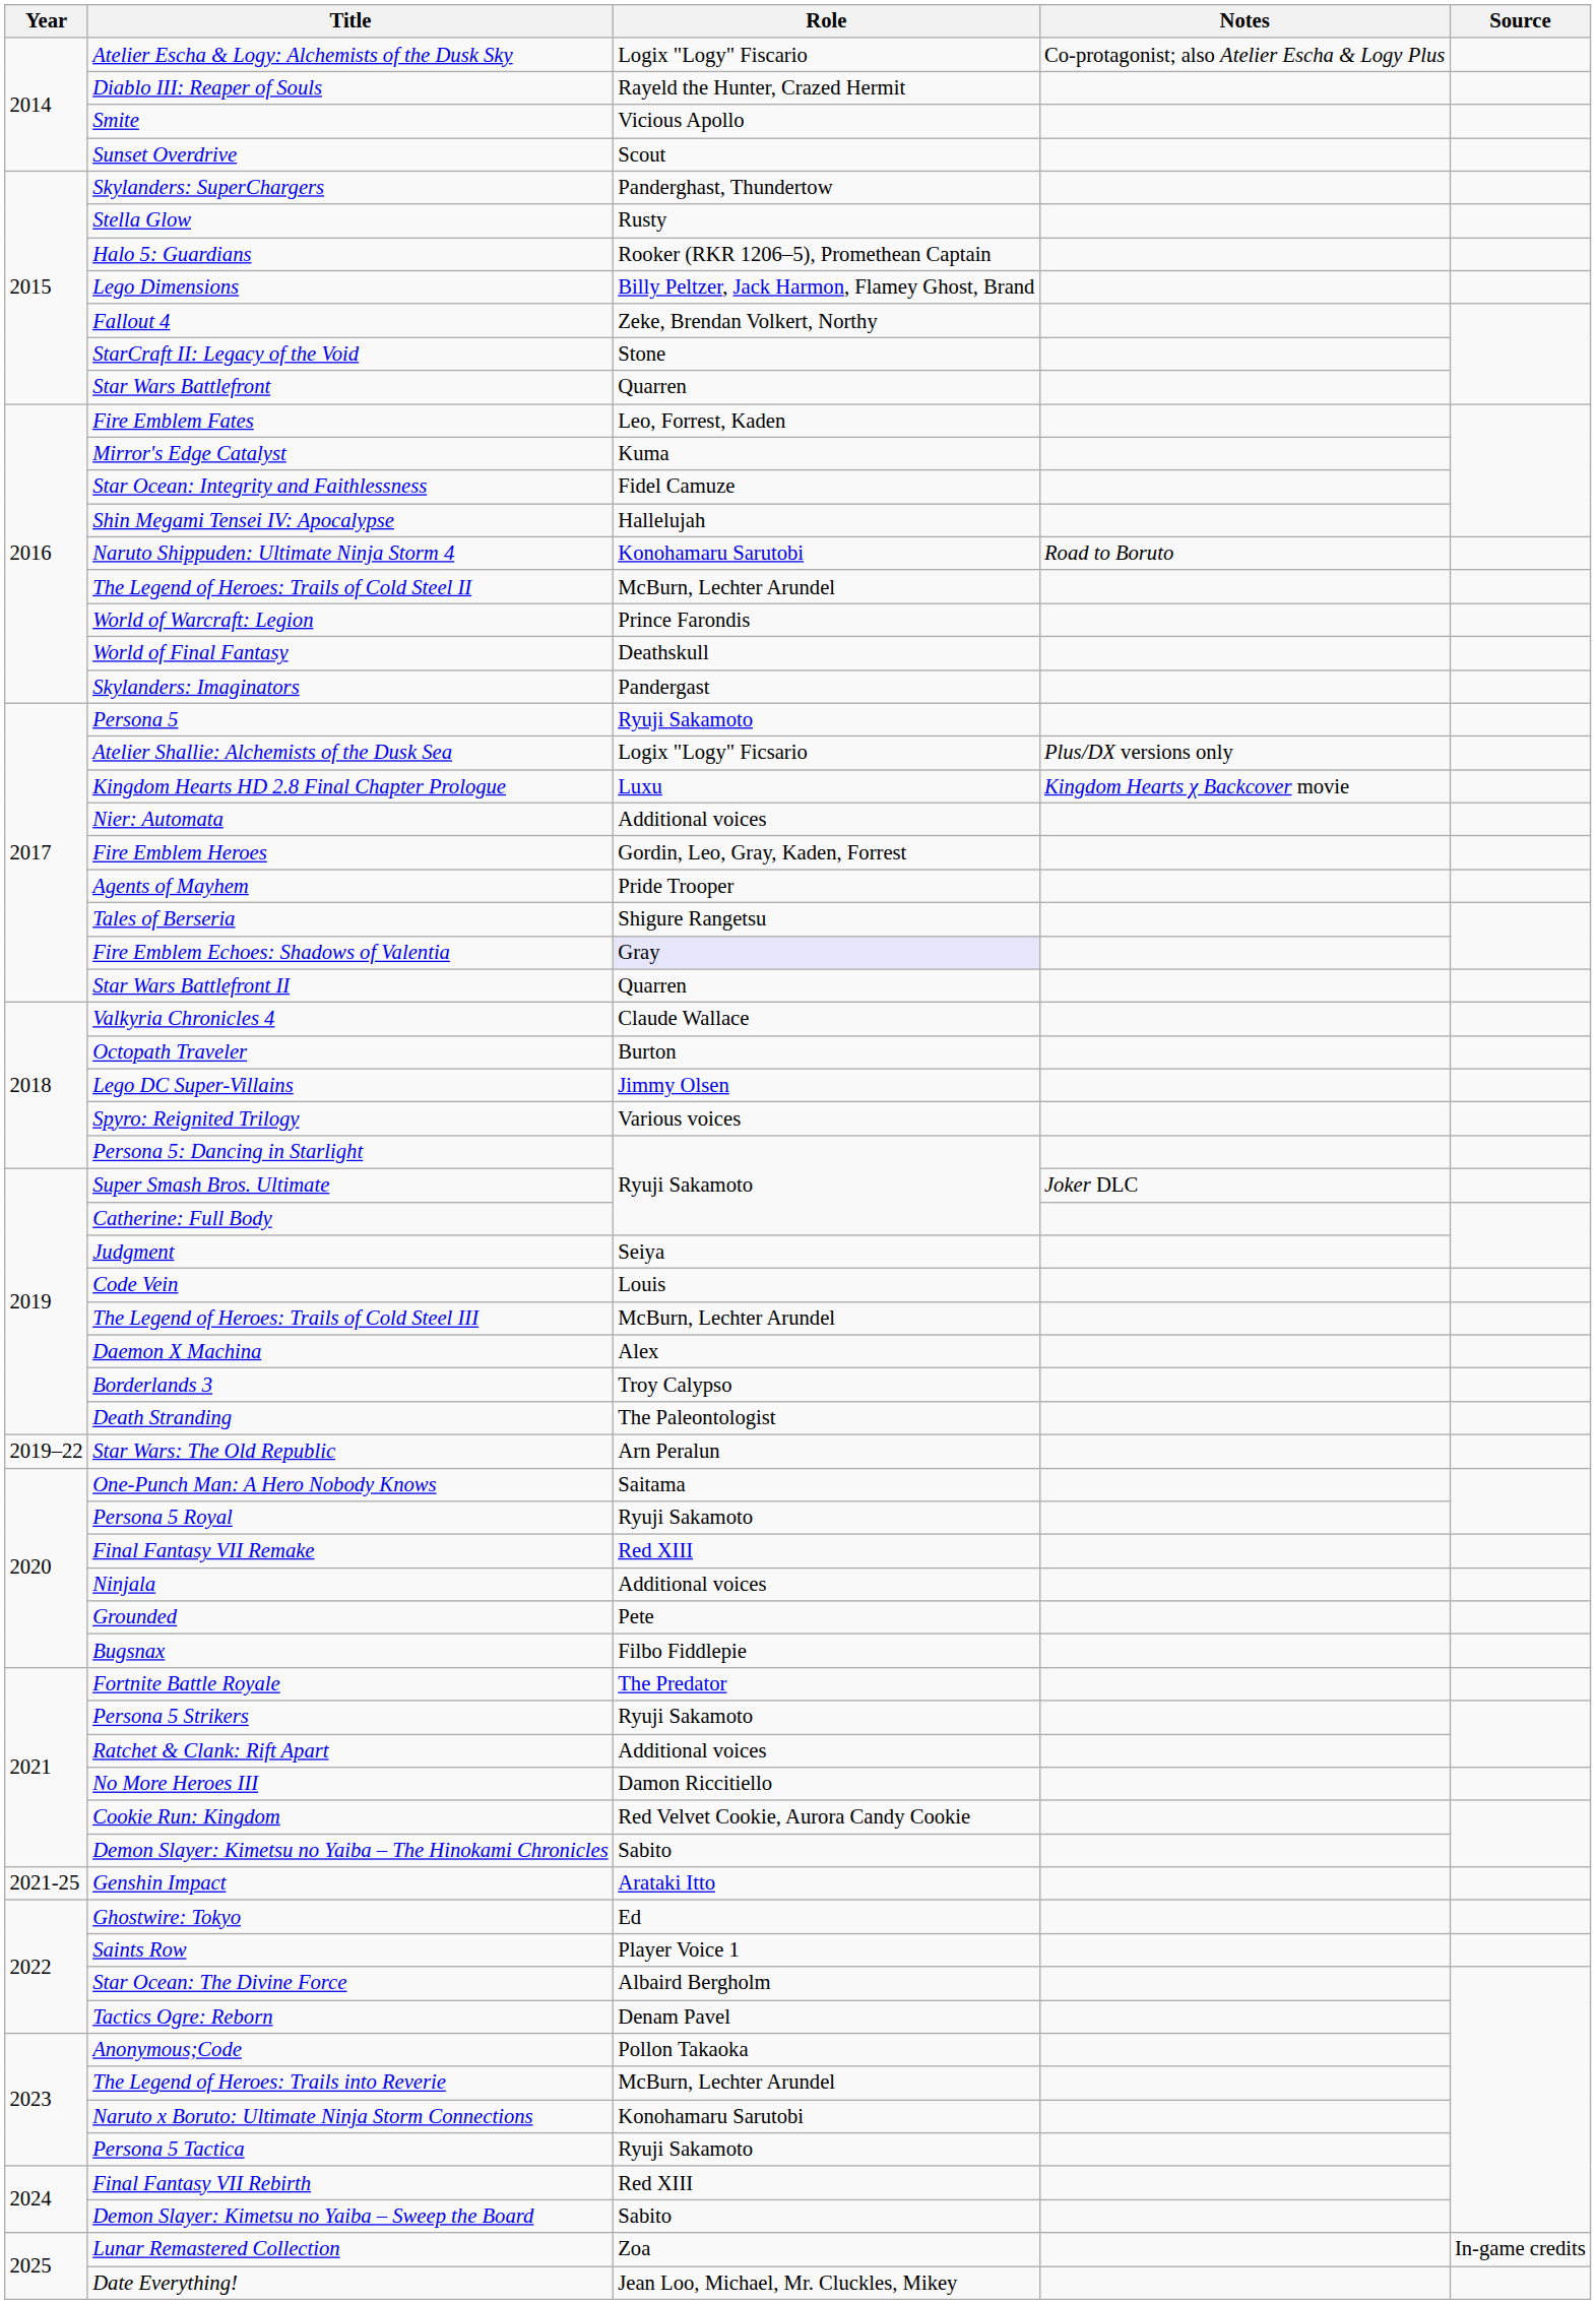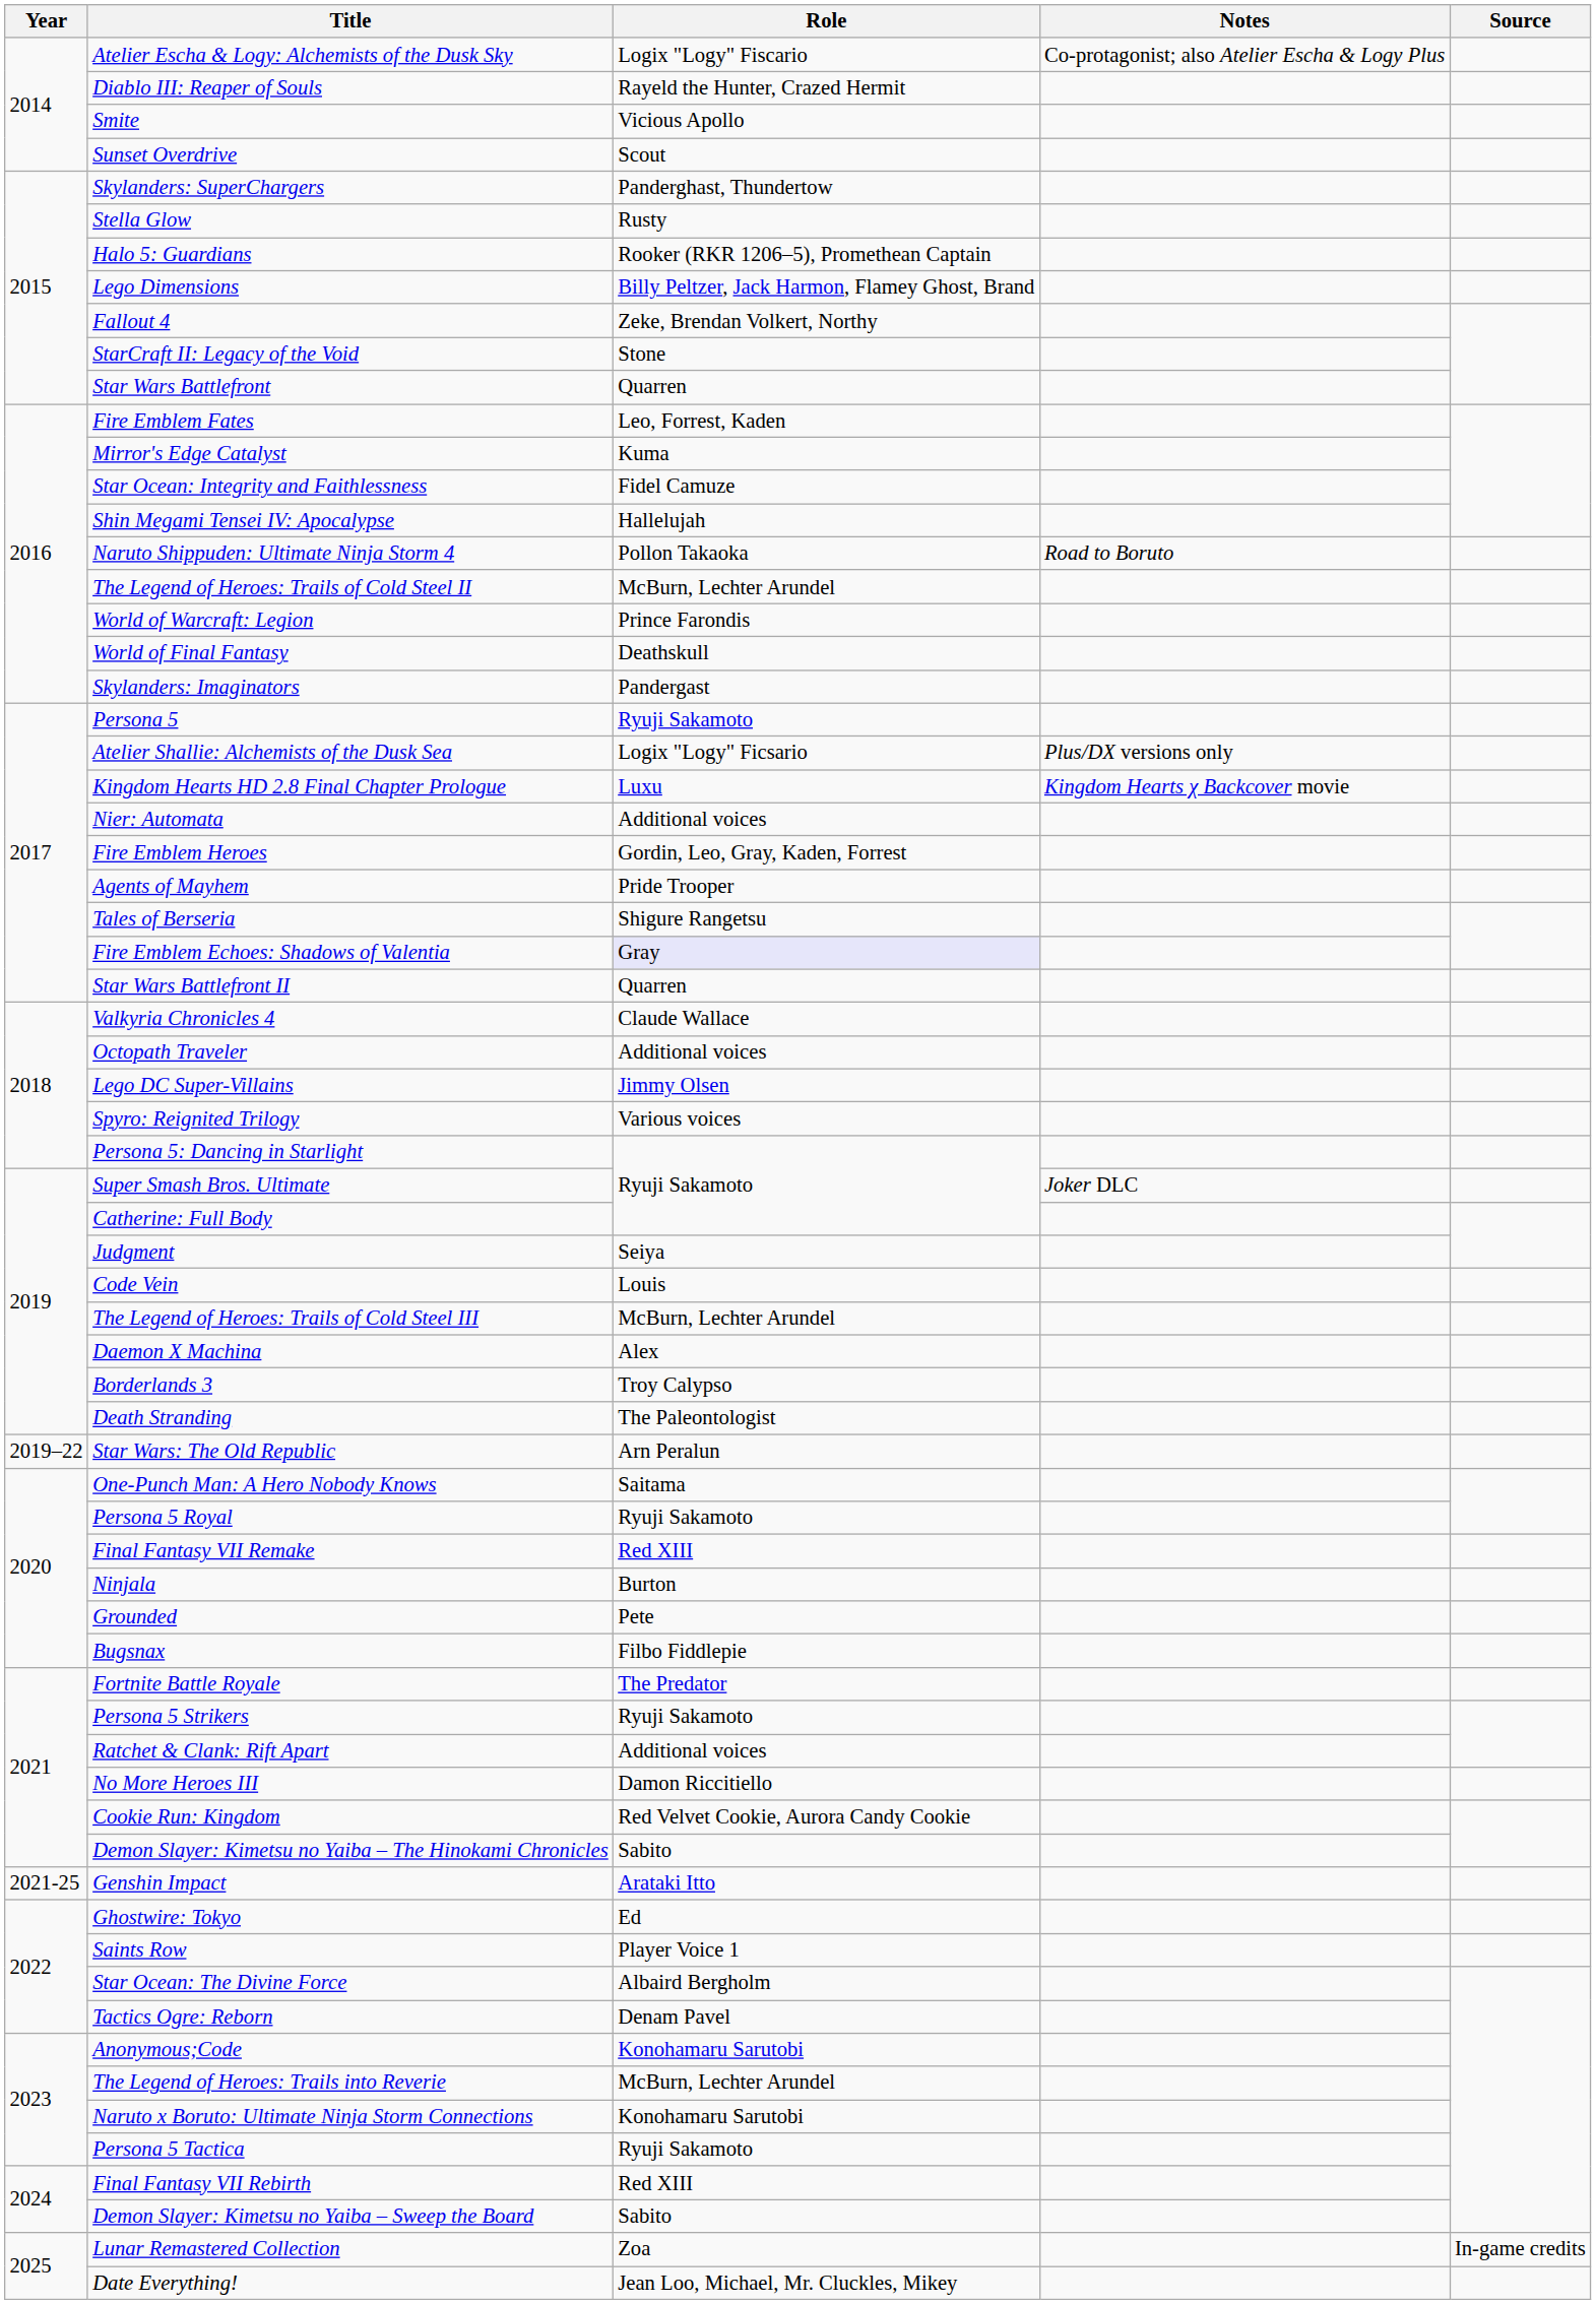Naruto Shippuden: Ultimate Ninja Storm 4 | Role: Konohamaru Sarutobi -> Pollon Takaoka
Octopath Traveler | Role: Burton -> Additional voices
Ninjala | Role: Additional voices -> Burton
Anonymous;Code | Role: Pollon Takaoka -> Konohamaru Sarutobi
